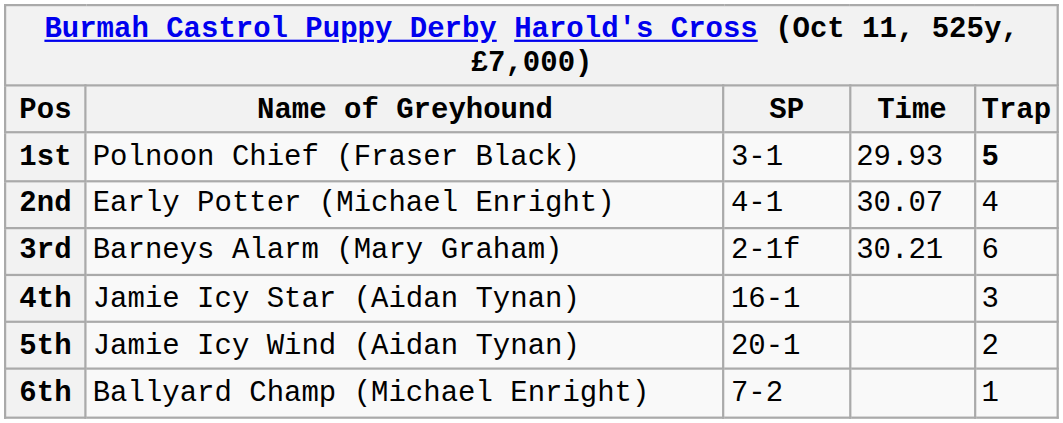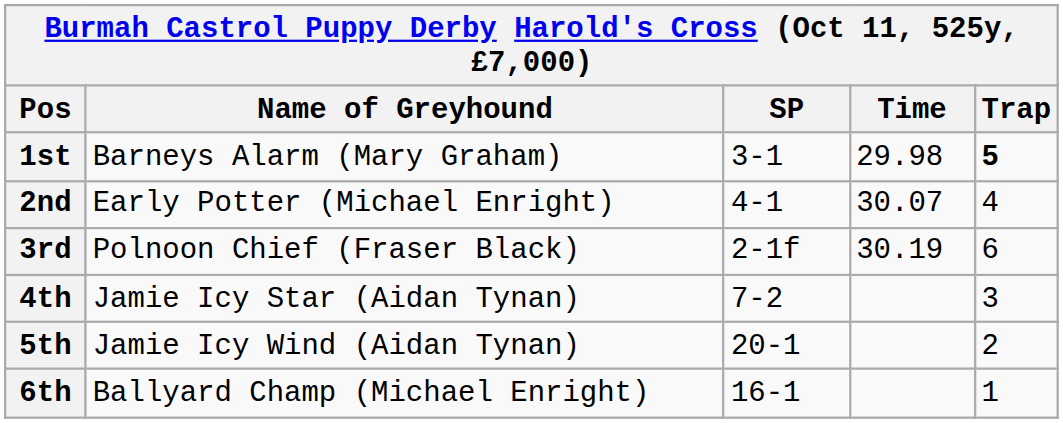1st | Name of Greyhound: Polnoon Chief (Fraser Black) -> Barneys Alarm (Mary Graham)
1st | Time: 29.93 -> 29.98
3rd | Name of Greyhound: Barneys Alarm (Mary Graham) -> Polnoon Chief (Fraser Black)
3rd | Time: 30.21 -> 30.19
4th | SP: 16-1 -> 7-2
6th | SP: 7-2 -> 16-1
